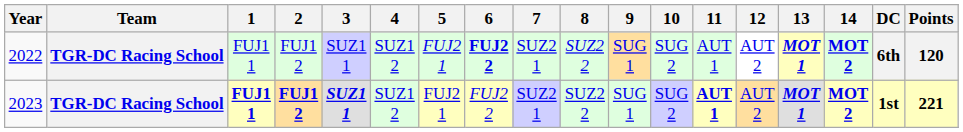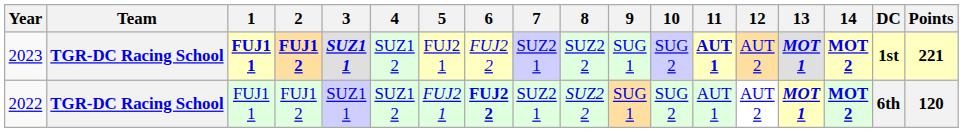rows swapped: 2022 <-> 2023
